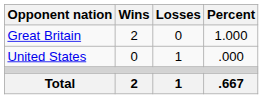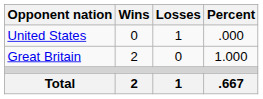rows swapped: Great Britain <-> United States
